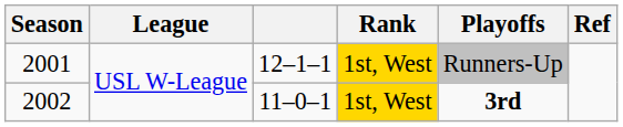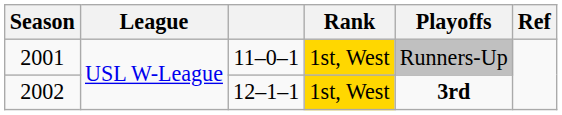2001 | column 3: 12–1–1 -> 11–0–1
2002 | column 3: 11–0–1 -> 12–1–1
